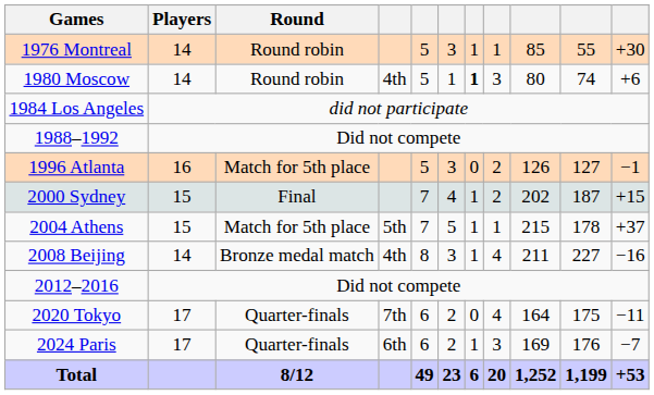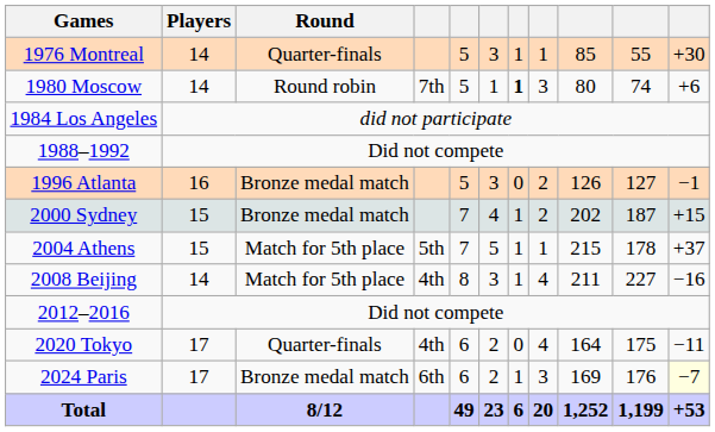1976 Montreal | Round: Round robin -> Quarter-finals
1980 Moscow | column 4: 4th -> 7th
1996 Atlanta | Round: Match for 5th place -> Bronze medal match
2000 Sydney | Round: Final -> Bronze medal match
2008 Beijing | Round: Bronze medal match -> Match for 5th place
2020 Tokyo | column 4: 7th -> 4th
2024 Paris | Round: Quarter-finals -> Bronze medal match
2024 Paris | column 11: no background -> lightyellow background
